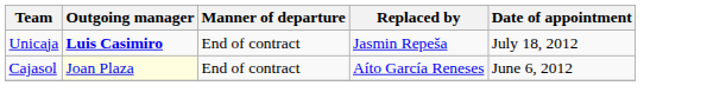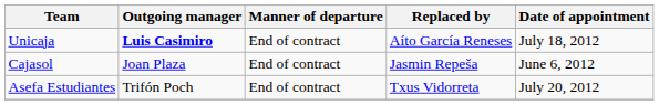Unicaja | Replaced by: Jasmin Repeša -> Aíto García Reneses
Cajasol | Outgoing manager: lightyellow background -> no background
Cajasol | Replaced by: Aíto García Reneses -> Jasmin Repeša
+ row: Asefa Estudiantes | Trifón Poch | End of contract | Txus Vidorreta | July 20, 2012
